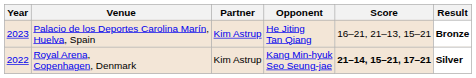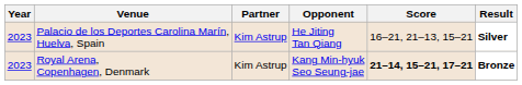Palacio de los Deportes Carolina Marín, Huelva, Spain | Result: Bronze -> Silver
Royal Arena, Copenhagen, Denmark | Year: 2022 -> 2023
Royal Arena, Copenhagen, Denmark | Result: Silver -> Bronze
